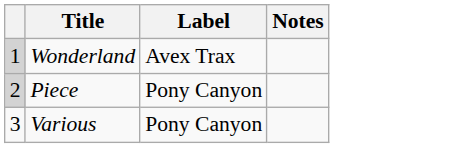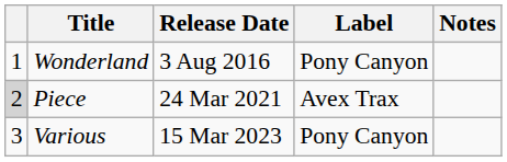+ column: Release Date | 3 Aug 2016 | 24 Mar 2021 | 15 Mar 2023
Wonderland | column 1: lightgrey background -> no background
Wonderland | Label: Avex Trax -> Pony Canyon
Piece | Label: Pony Canyon -> Avex Trax
